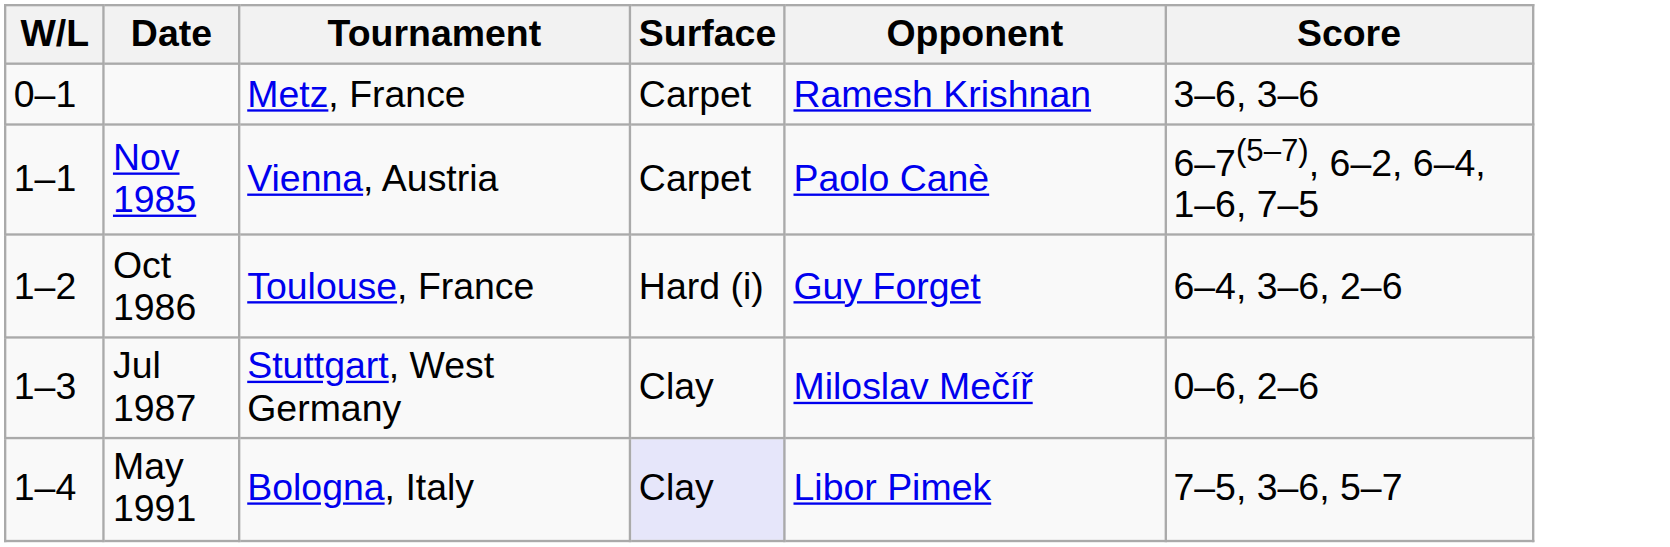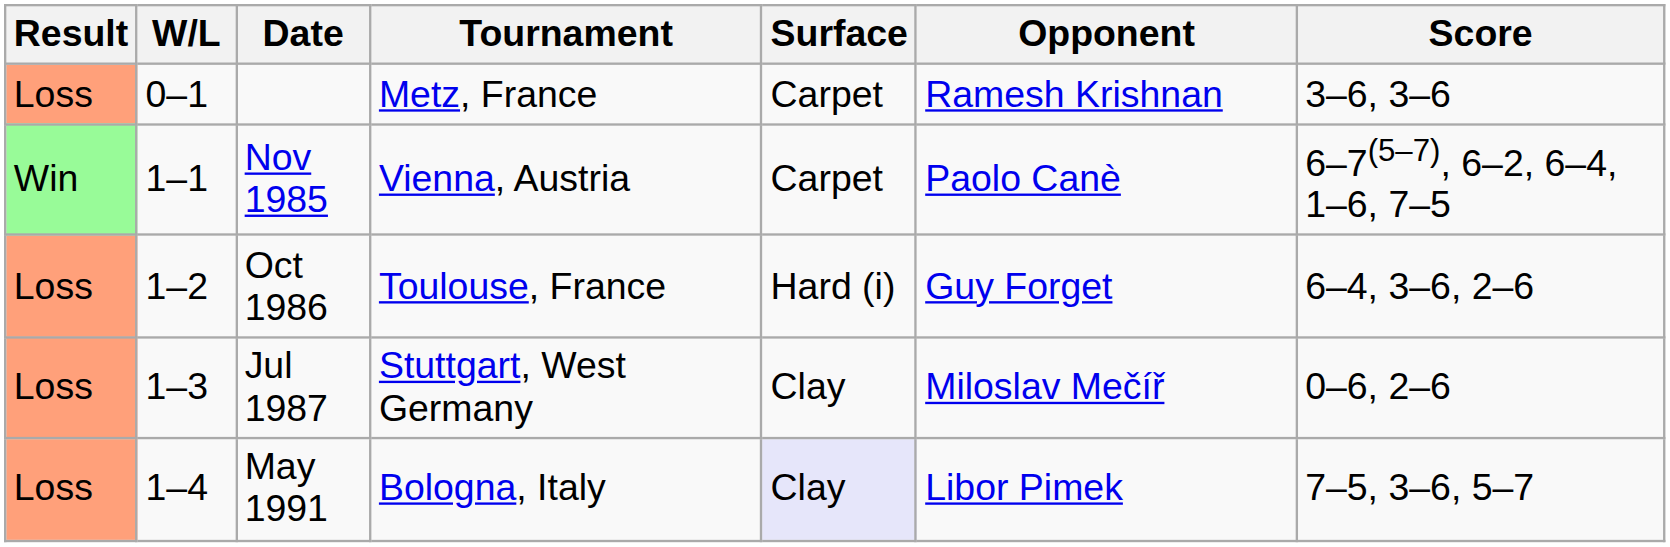+ column: Result | Loss | Win | Loss | Loss | Loss
